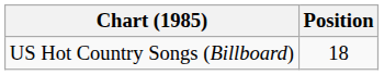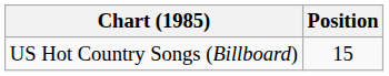US Hot Country Songs (Billboard) | Position: 18 -> 15
